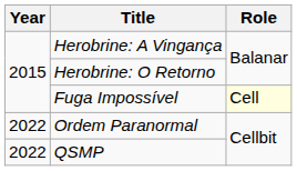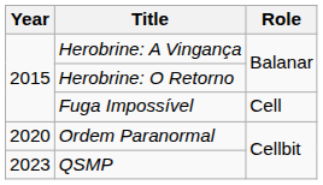Fuga Impossível | Role: lightyellow background -> no background
Ordem Paranormal | Year: 2022 -> 2020
QSMP | Year: 2022 -> 2023
